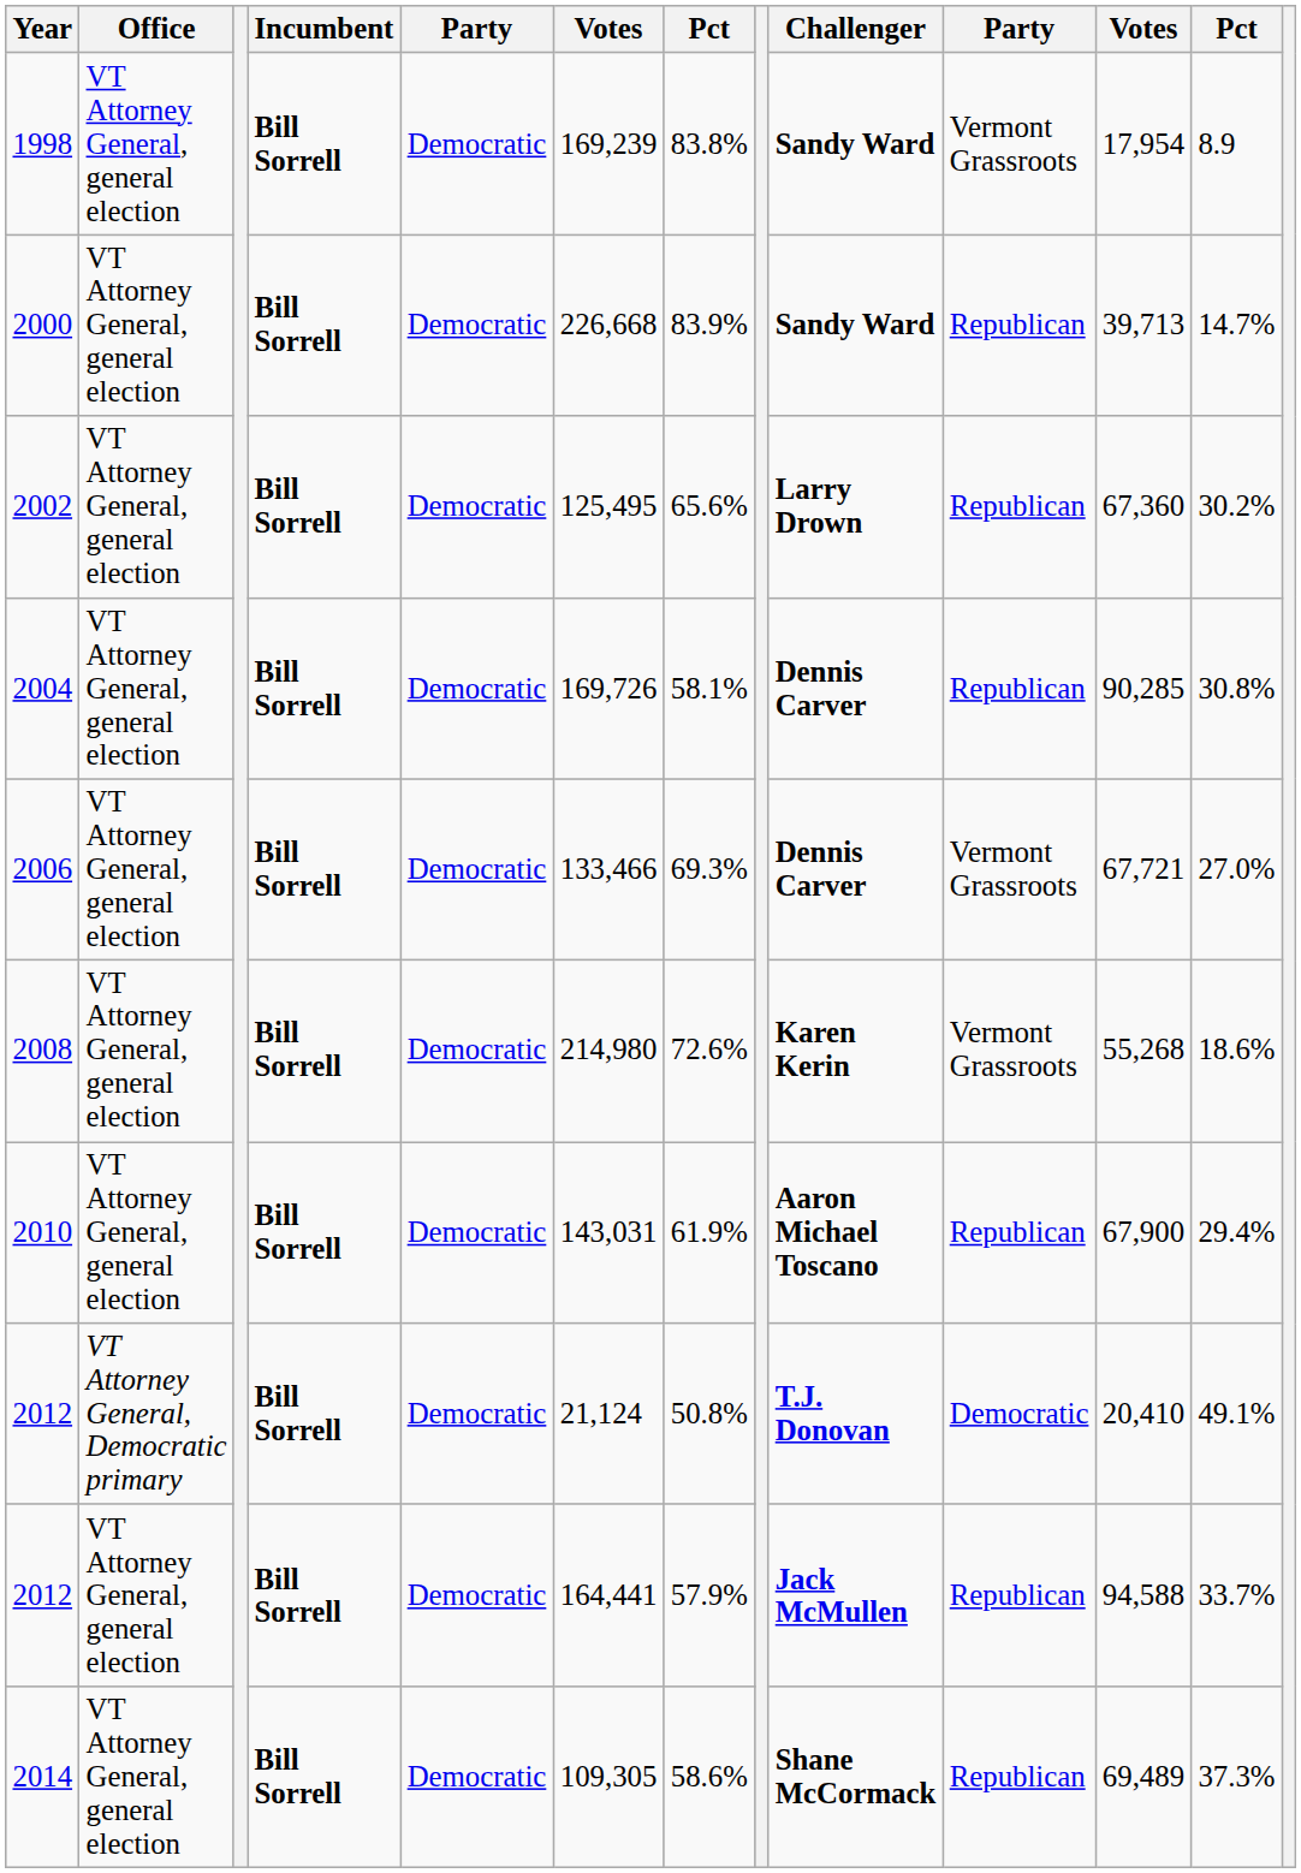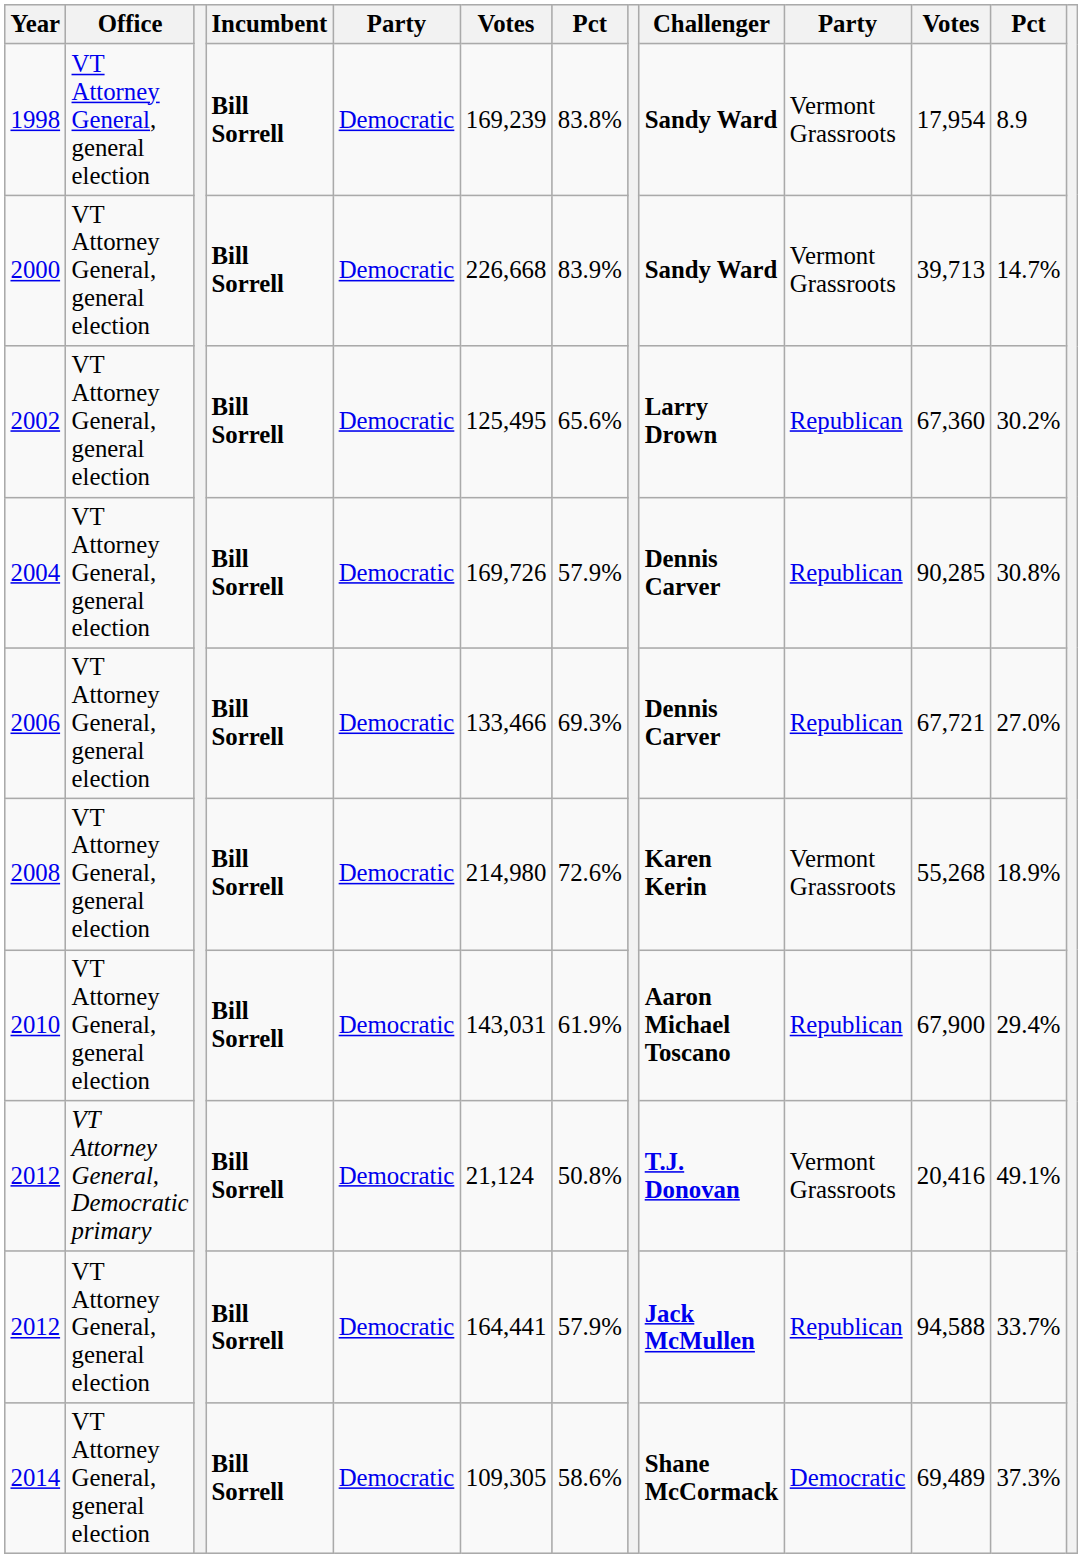2000 | column 10: Republican -> Vermont Grassroots
2004 | column 7: 58.1% -> 57.9%
2006 | column 10: Vermont Grassroots -> Republican
2008 | column 12: 18.6% -> 18.9%
2012 / VT Attorney General, Democratic primary | column 10: Democratic -> Vermont Grassroots
2012 / VT Attorney General, Democratic primary | column 11: 20,410 -> 20,416
2014 | column 10: Republican -> Democratic
